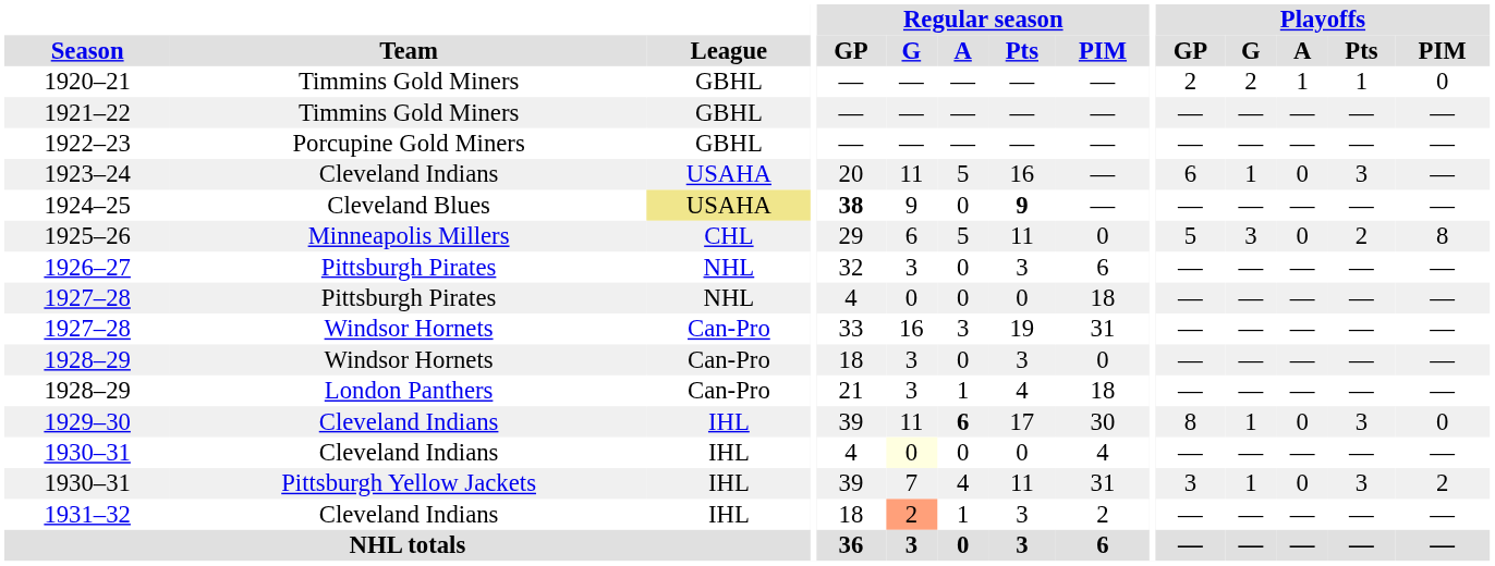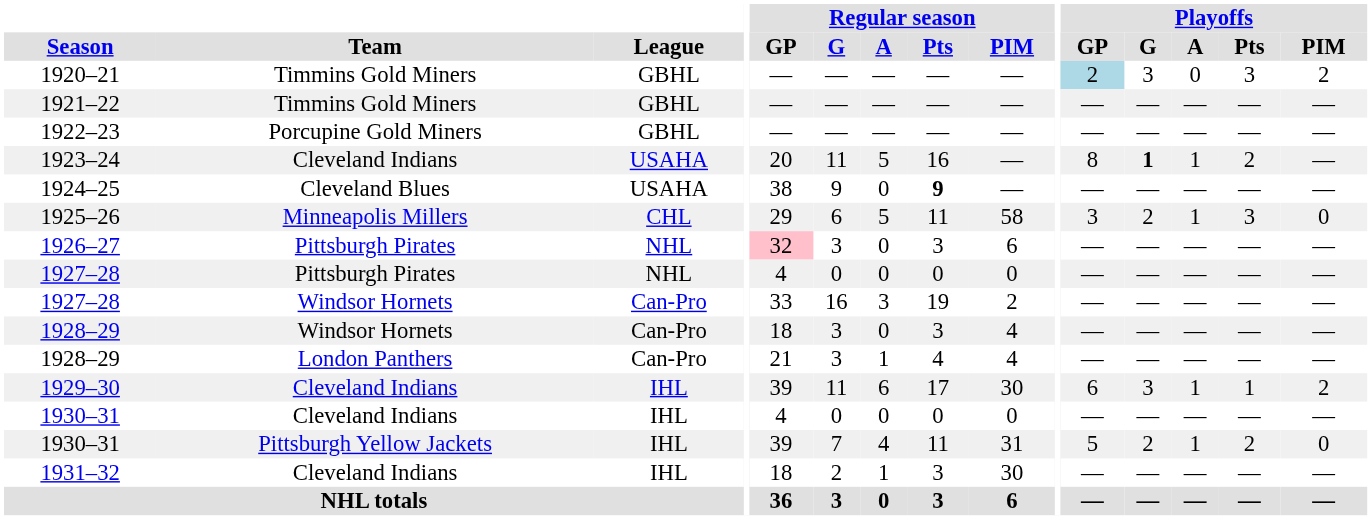1920–21 | Playoffs / GP: no background -> lightblue background
1920–21 | Playoffs / G: 2 -> 3
1920–21 | Playoffs / A: 1 -> 0
1920–21 | Playoffs / Pts: 1 -> 3
1920–21 | Playoffs / PIM: 0 -> 2
1923–24 | Playoffs / GP: 6 -> 8
1923–24 | Playoffs / G: normal -> bold
1923–24 | Playoffs / A: 0 -> 1
1923–24 | Playoffs / Pts: 3 -> 2
1924–25 | League: khaki background -> no background
1924–25 | Regular season / GP: bold -> normal
1925–26 | Regular season / PIM: 0 -> 58
1925–26 | Playoffs / GP: 5 -> 3
1925–26 | Playoffs / G: 3 -> 2
1925–26 | Playoffs / A: 0 -> 1
1925–26 | Playoffs / Pts: 2 -> 3
1925–26 | Playoffs / PIM: 8 -> 0
1926–27 | Regular season / GP: no background -> pink background
1927–28 / Pittsburgh Pirates | Regular season / PIM: 18 -> 0
1927–28 / Windsor Hornets | Regular season / PIM: 31 -> 2
1928–29 / Windsor Hornets | Regular season / PIM: 0 -> 4
1928–29 / London Panthers | Regular season / PIM: 18 -> 4
1929–30 | Regular season / A: bold -> normal
1929–30 | Playoffs / GP: 8 -> 6
1929–30 | Playoffs / G: 1 -> 3
1929–30 | Playoffs / A: 0 -> 1
1929–30 | Playoffs / Pts: 3 -> 1
1929–30 | Playoffs / PIM: 0 -> 2
1930–31 / Cleveland Indians | Regular season / G: lightyellow background -> no background
1930–31 / Cleveland Indians | Regular season / PIM: 4 -> 0
1930–31 / Pittsburgh Yellow Jackets | Playoffs / GP: 3 -> 5
1930–31 / Pittsburgh Yellow Jackets | Playoffs / G: 1 -> 2
1930–31 / Pittsburgh Yellow Jackets | Playoffs / A: 0 -> 1
1930–31 / Pittsburgh Yellow Jackets | Playoffs / Pts: 3 -> 2
1930–31 / Pittsburgh Yellow Jackets | Playoffs / PIM: 2 -> 0
1931–32 | Regular season / G: lightsalmon background -> no background
1931–32 | Regular season / PIM: 2 -> 30
